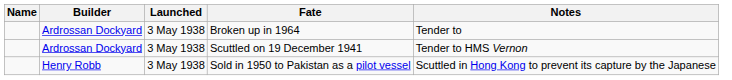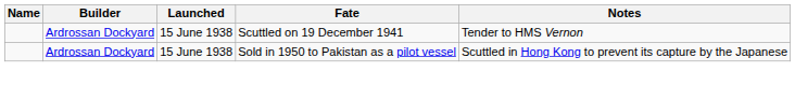- row: Ardrossan Dockyard | 3 May 1938 | Broken up in 1964 | Tender to
Scuttled on 19 December 1941 | Launched: 3 May 1938 -> 15 June 1938
Sold in 1950 to Pakistan as a pilot vessel | Builder: Henry Robb -> Ardrossan Dockyard
Sold in 1950 to Pakistan as a pilot vessel | Launched: 3 May 1938 -> 15 June 1938
